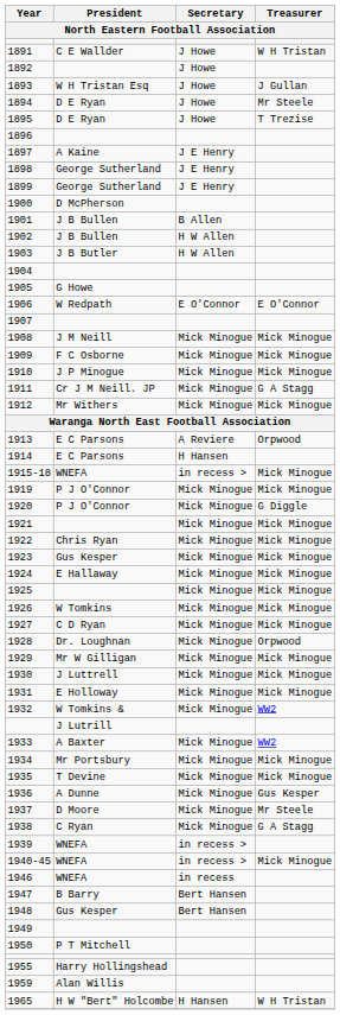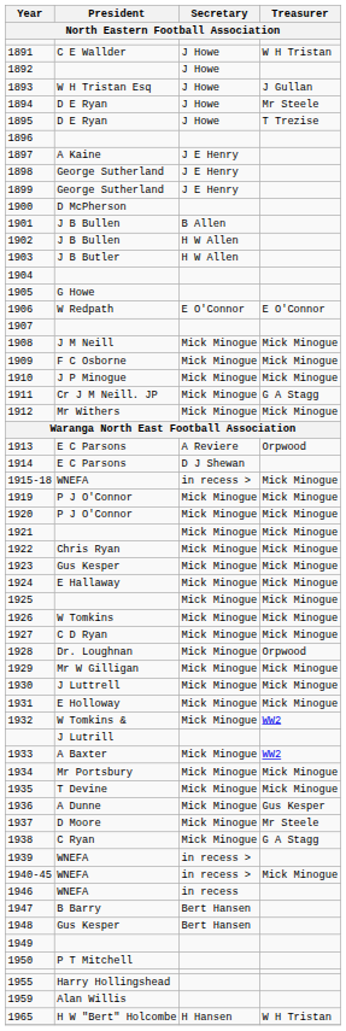1914 | Secretary: H Hansen -> D J Shewan
1920 | Treasurer: G Diggle -> Mick Minogue
